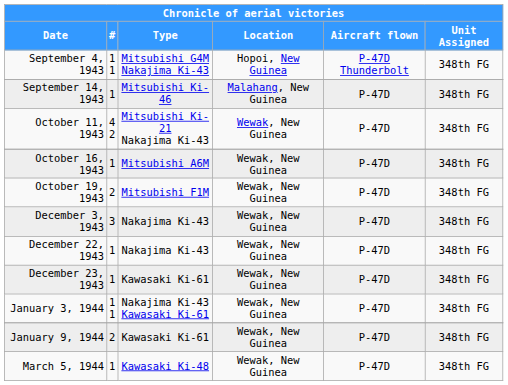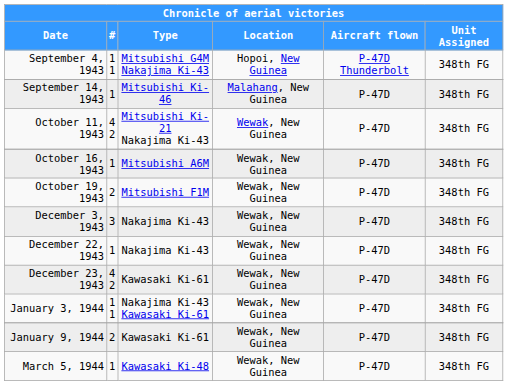December 23, 1943 | #: 1 -> 4 2
